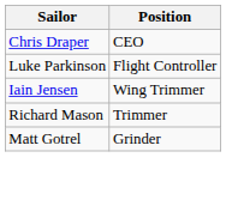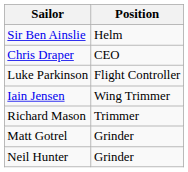+ row: Sir Ben Ainslie | Helm
+ row: Neil Hunter | Grinder
